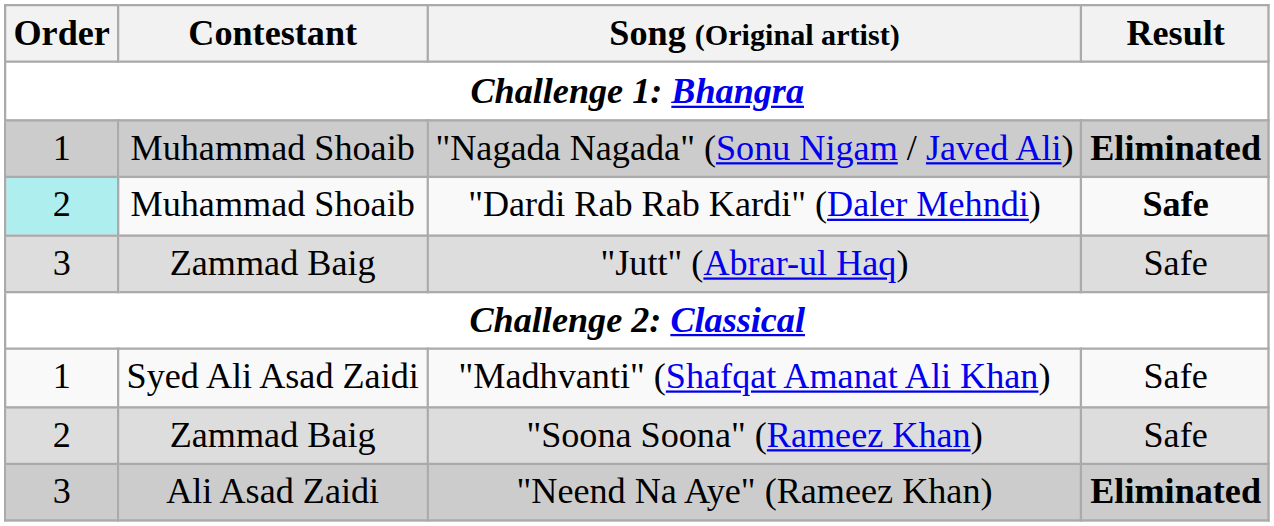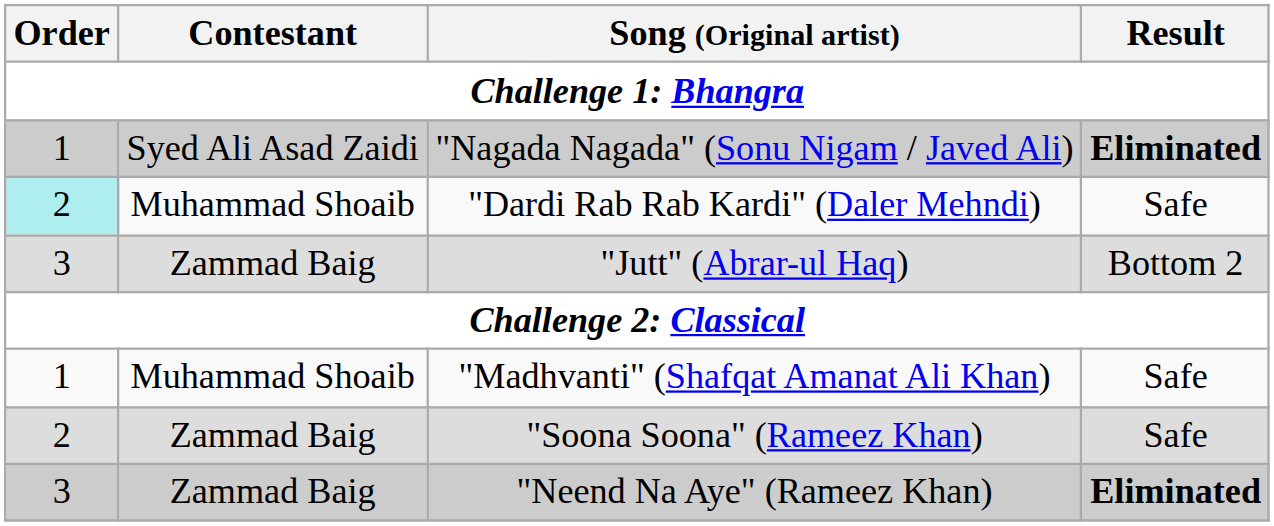"Nagada Nagada" (Sonu Nigam / Javed Ali) | Contestant: Muhammad Shoaib -> Syed Ali Asad Zaidi
"Dardi Rab Rab Kardi" (Daler Mehndi) | Result: bold -> normal
"Jutt" (Abrar-ul Haq) | Result: Safe -> Bottom 2
"Madhvanti" (Shafqat Amanat Ali Khan) | Contestant: Syed Ali Asad Zaidi -> Muhammad Shoaib
"Neend Na Aye" (Rameez Khan) | Contestant: Ali Asad Zaidi -> Zammad Baig
